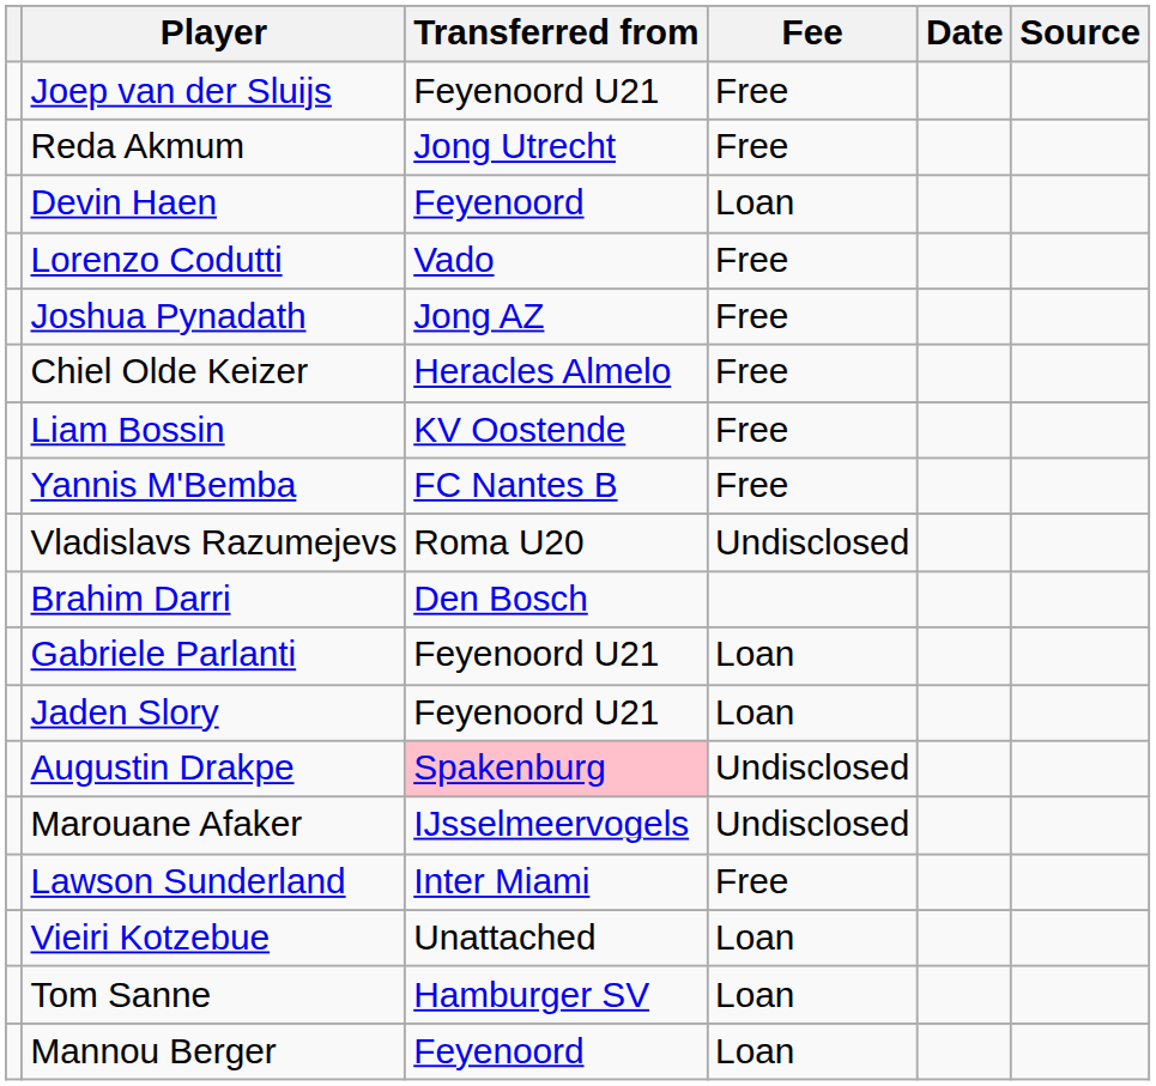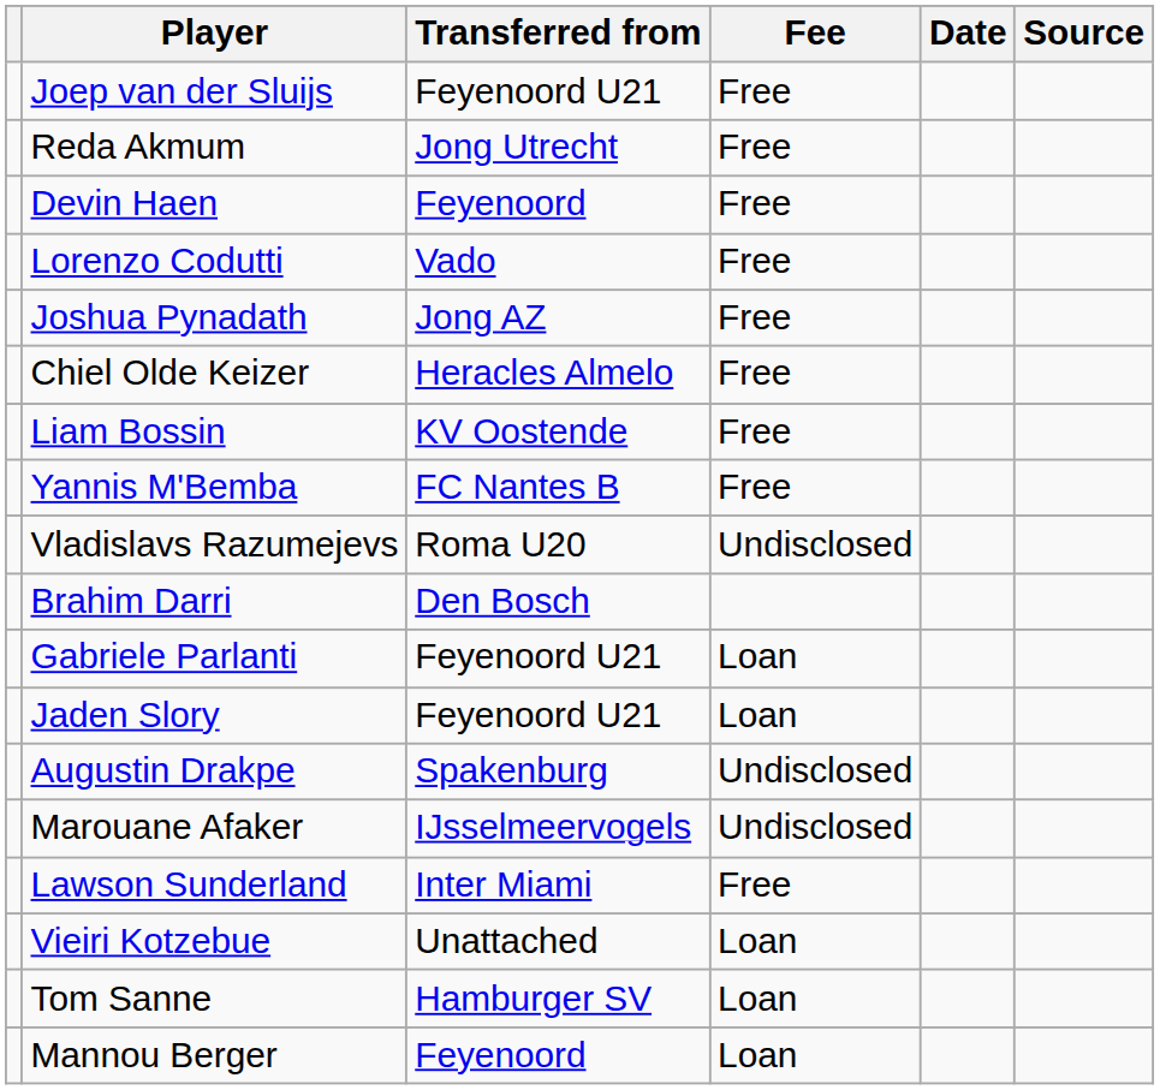Devin Haen | Fee: Loan -> Free
Augustin Drakpe | Transferred from: pink background -> no background
